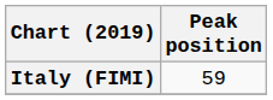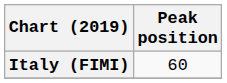Italy (FIMI) | Peak position: 59 -> 60
